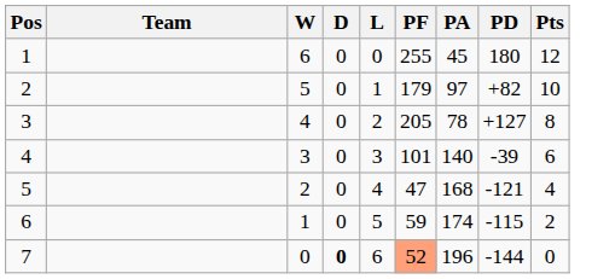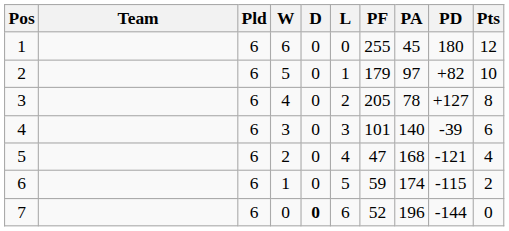+ column: Pld | 6 | 6 | 6 | 6 | 6 | 6 | 6
7 | PF: lightsalmon background -> no background
